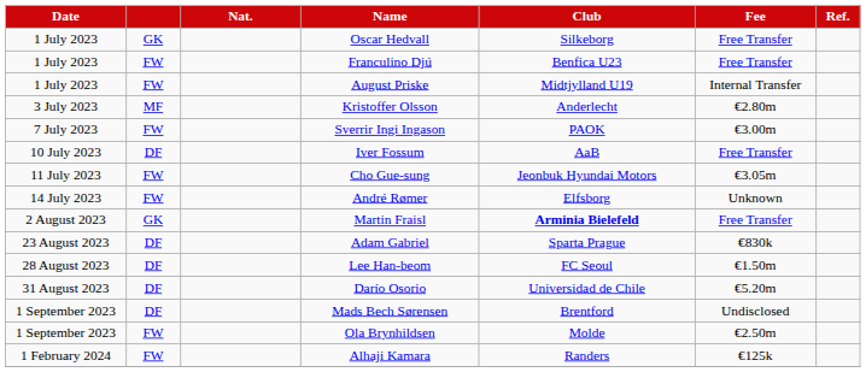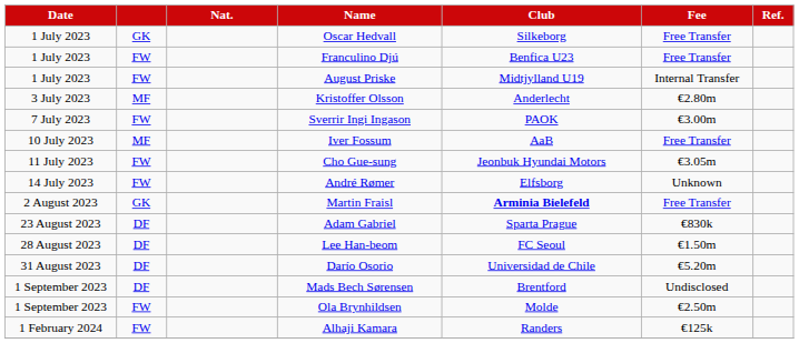Iver Fossum | column 2: DF -> MF
